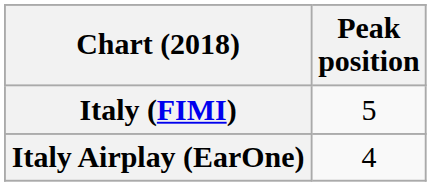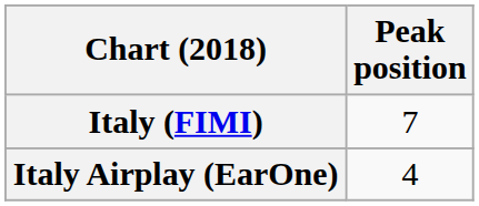Italy (FIMI) | Peak position: 5 -> 7
